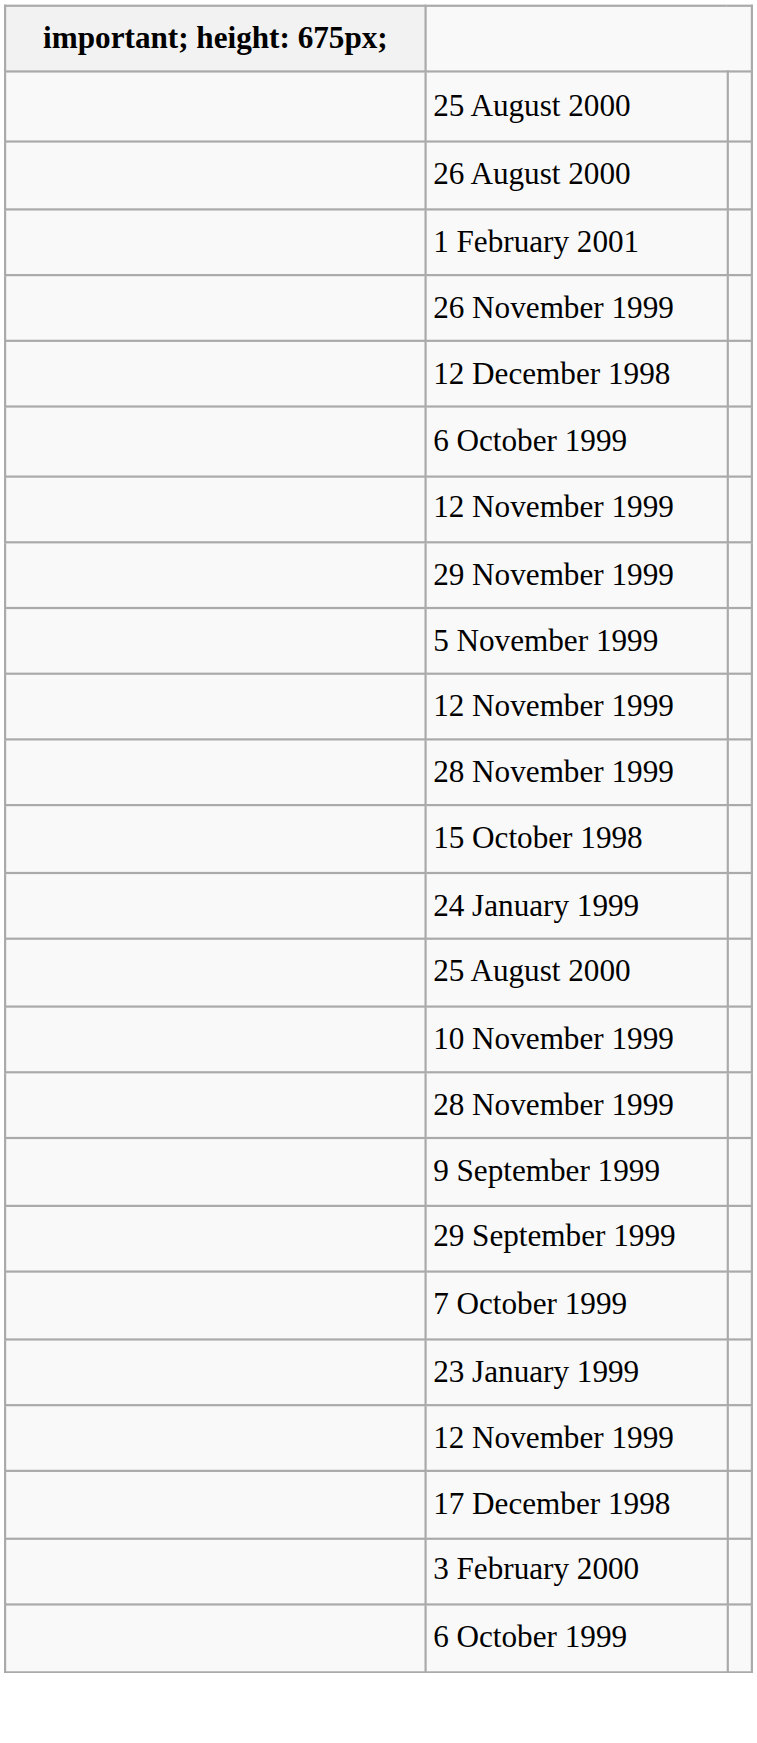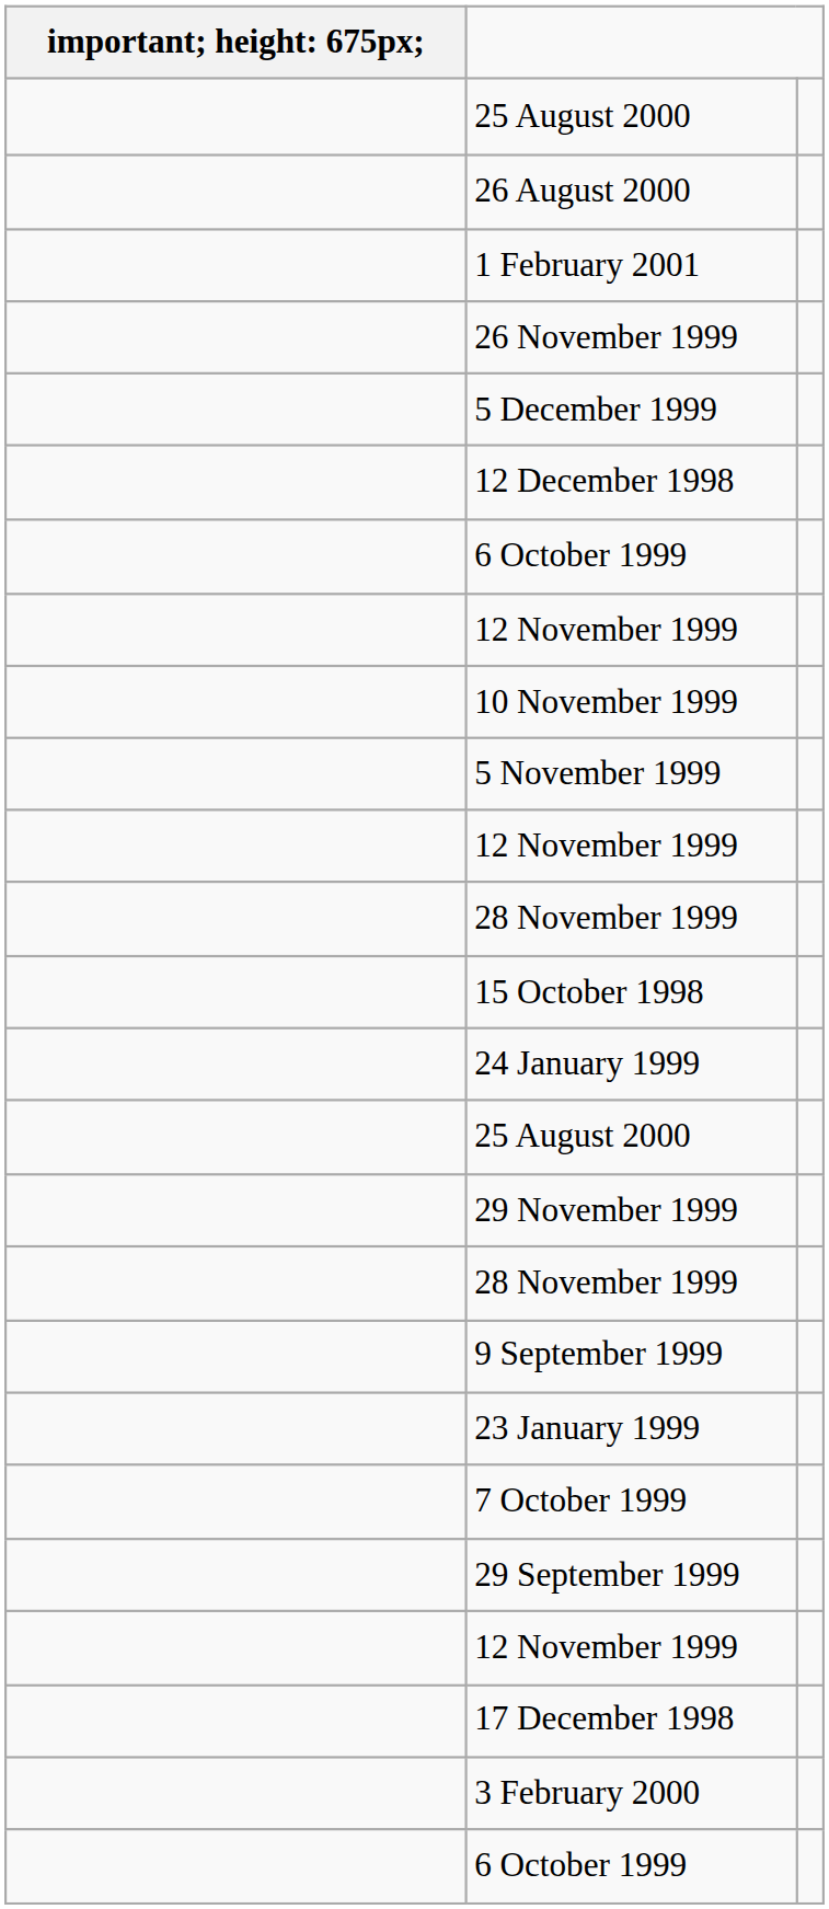+ row: 5 December 1999
rows swapped: 29 November 1999 <-> 10 November 1999
rows swapped: 29 September 1999 <-> 23 January 1999
